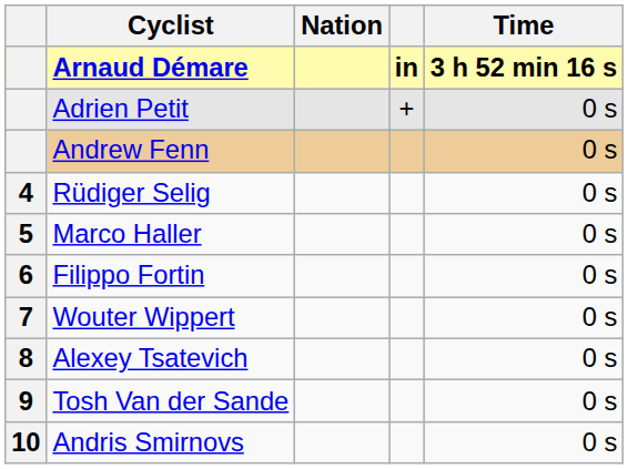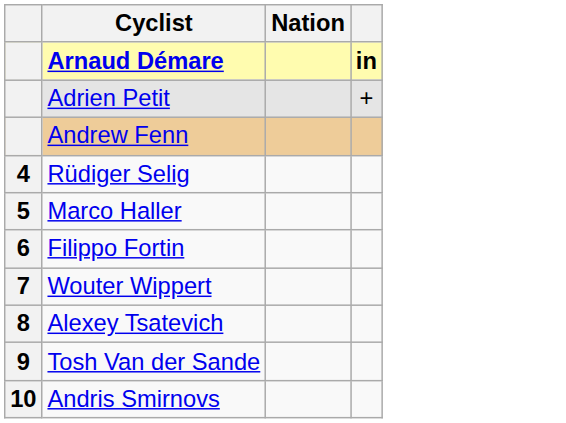- column: Time | 3 h 52 min 16 s | 0 s | 0 s | 0 s | 0 s | 0 s | 0 s | 0 s | 0 s | 0 s
